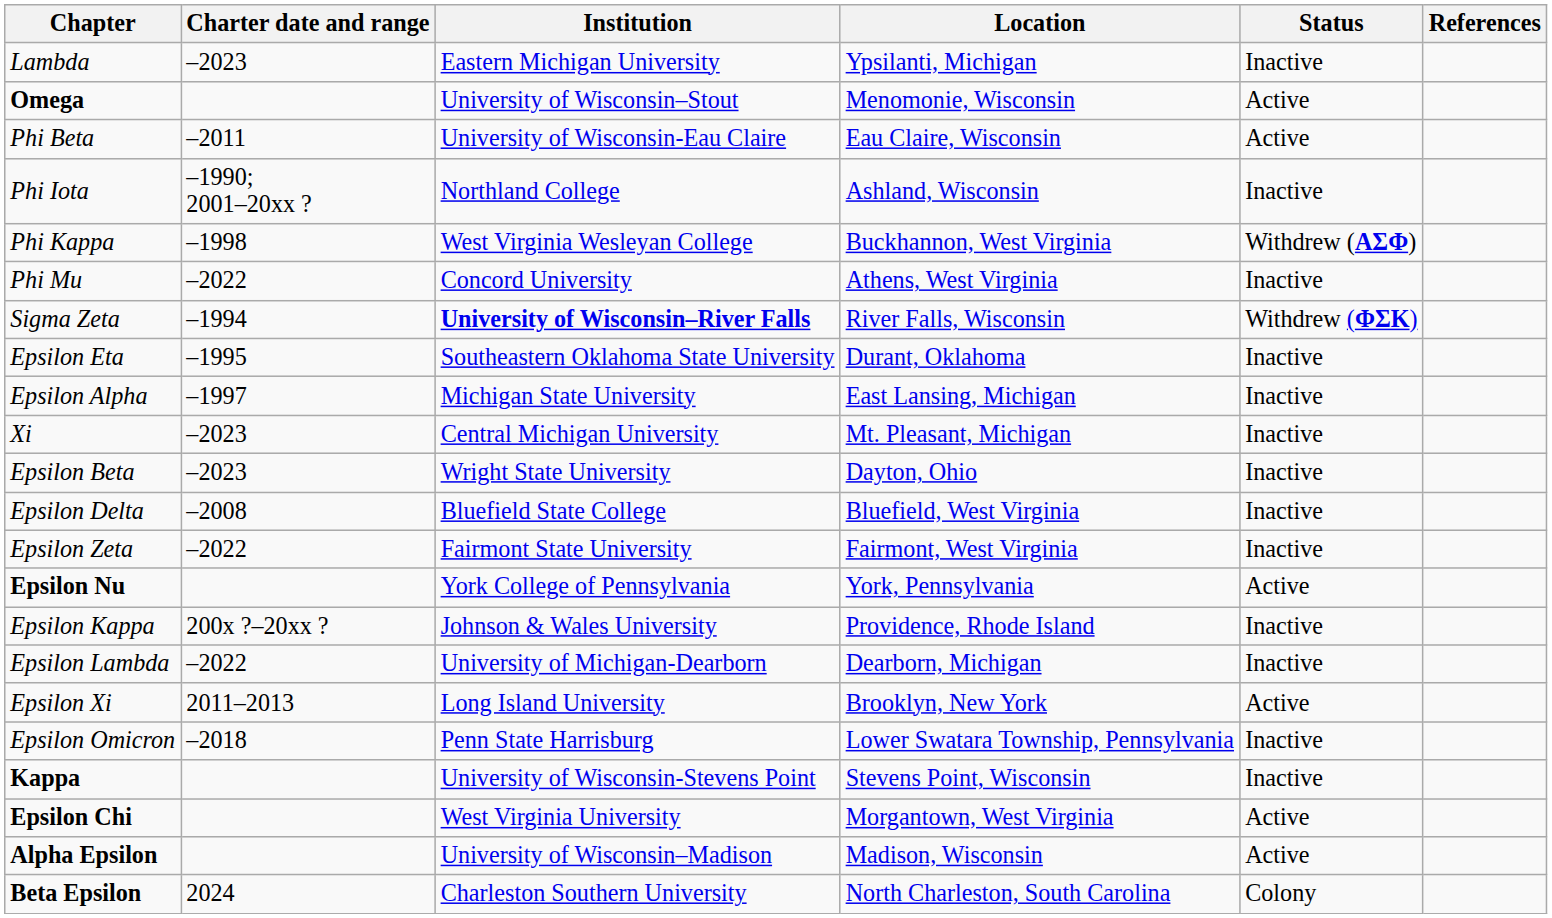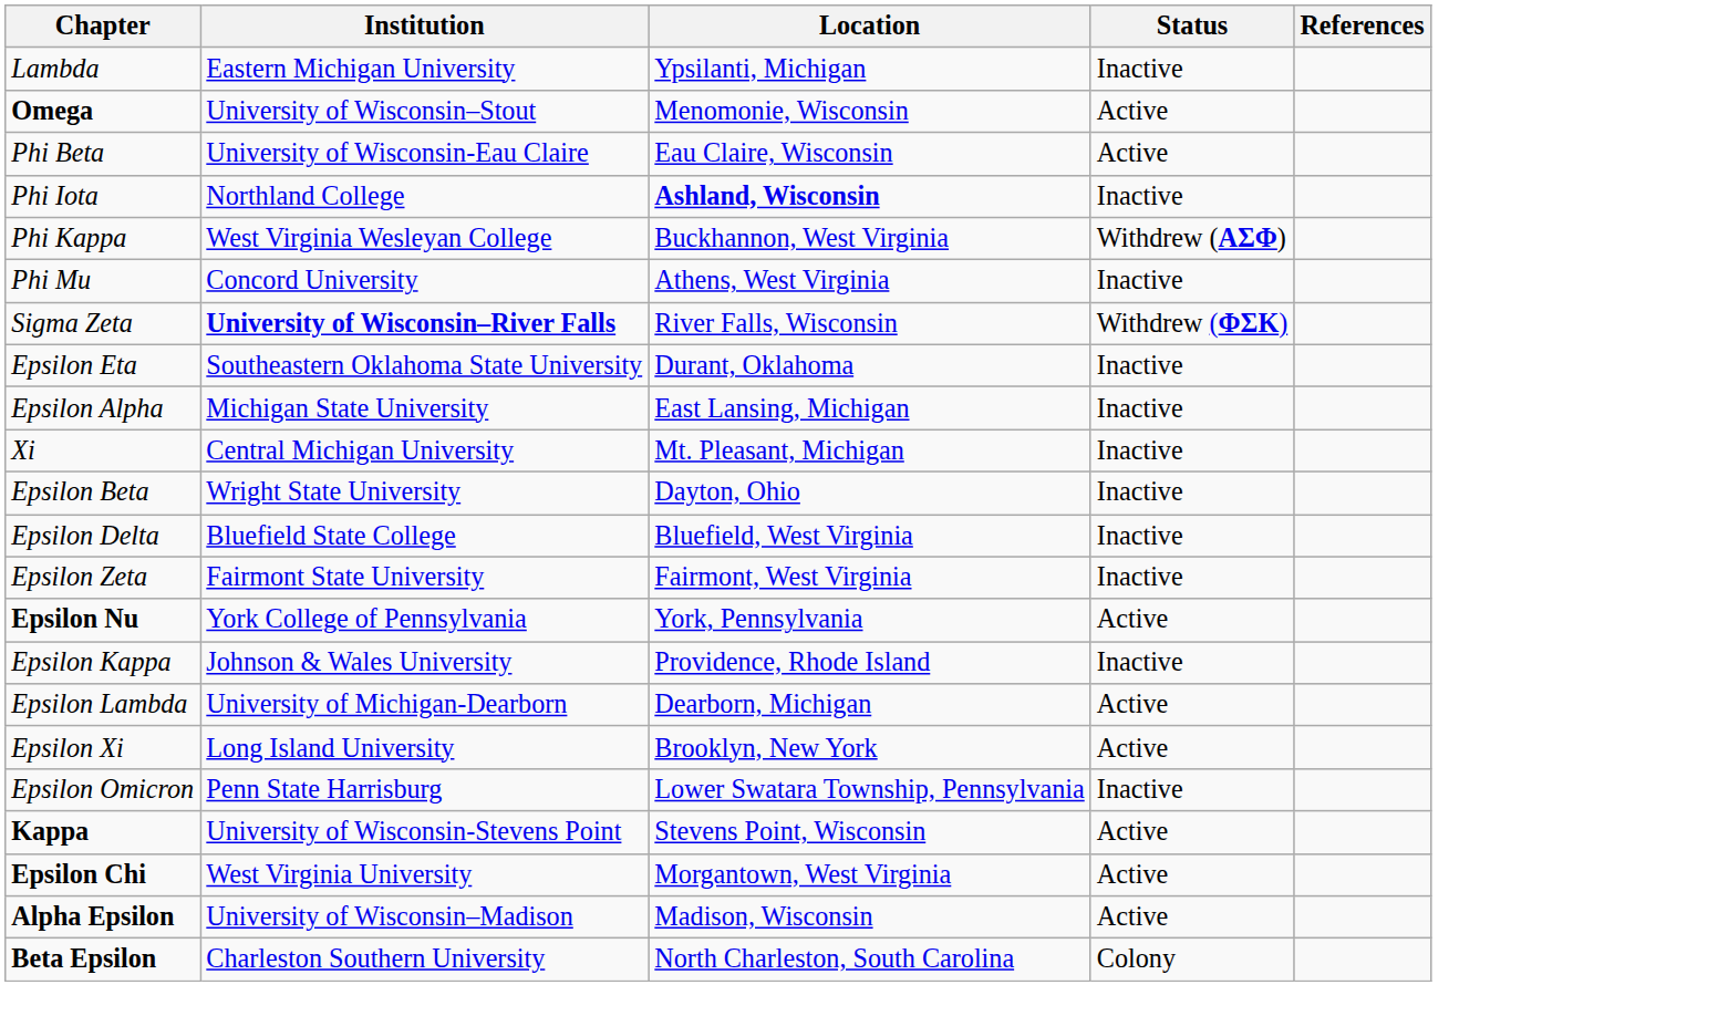- column: Charter date and range | –2023 | –2011 | –1990; 2001–20xx ? | –1998 | –2022 | –1994 | –1995 | –1997 | –2023 | –2023 | –2008 | –2022 | 200x ?–20xx ? | –2022 | 2011–2013 | –2018 | 2024
Phi Iota | Location: normal -> bold
Epsilon Lambda | Status: Inactive -> Active
Kappa | Status: Inactive -> Active
